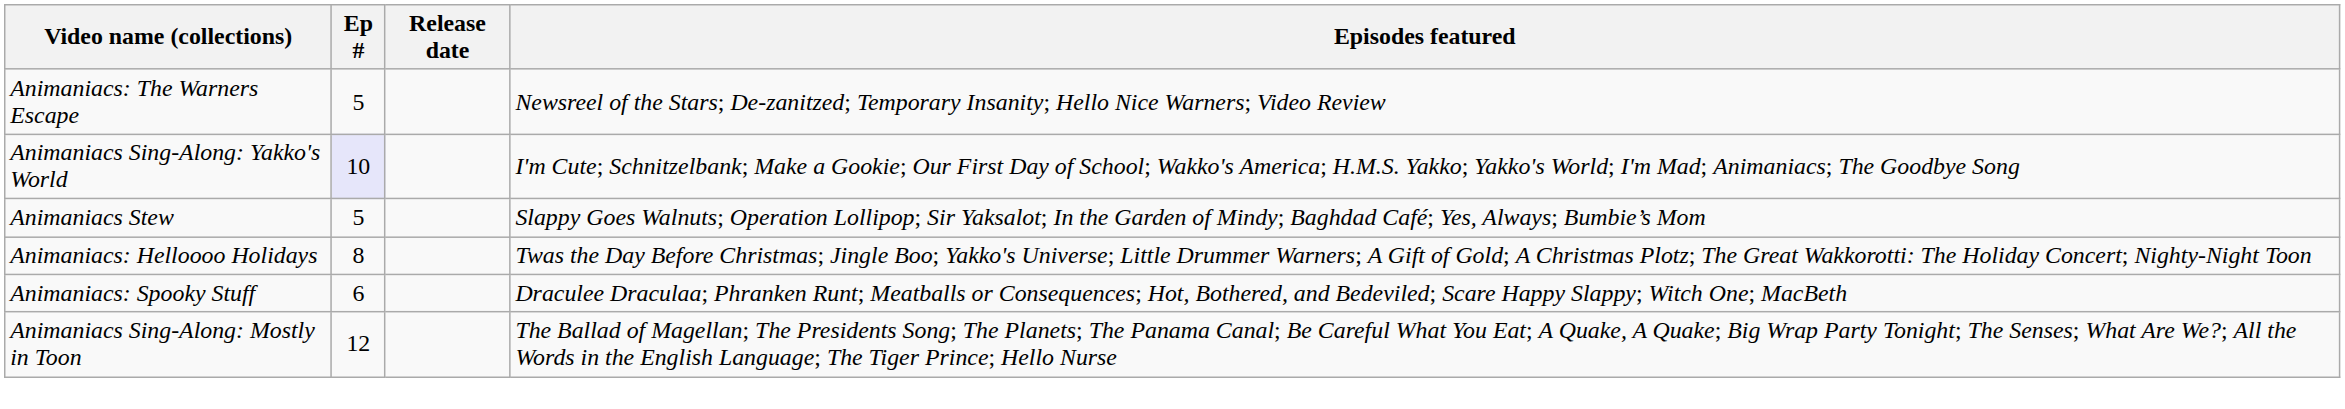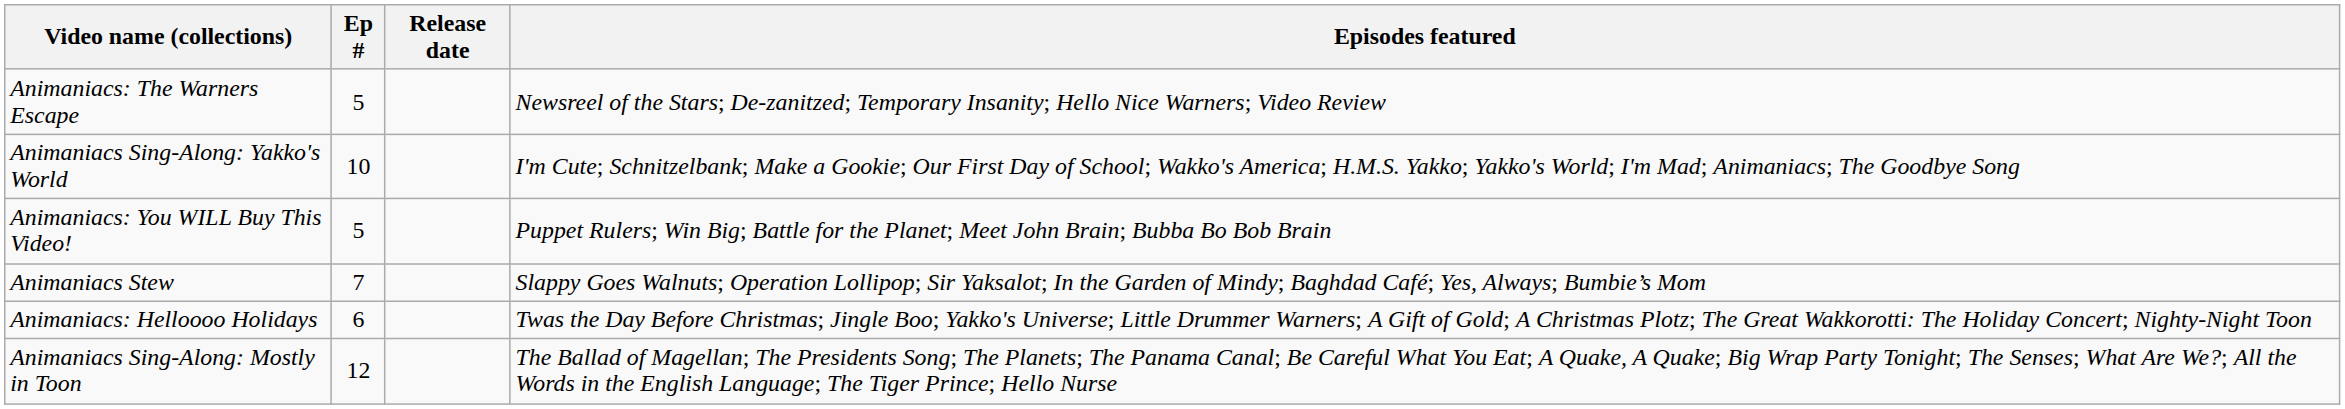Animaniacs Sing-Along: Yakko's World | Ep #: lavender background -> no background
+ row: Animaniacs: You WILL Buy This Video! | 5 | Puppet Rulers; Win Big; Battle for the Planet; Meet John Brain; Bubba Bo Bob Brain
Animaniacs Stew | Ep #: 5 -> 7
Animaniacs: Helloooo Holidays | Ep #: 8 -> 6
- row: Animaniacs: Spooky Stuff | 6 | Draculee Draculaa; Phranken Runt; Meatballs or Consequences; Hot, Bothered, and Bedeviled; Scare Happy Slappy; Witch One; MacBeth
